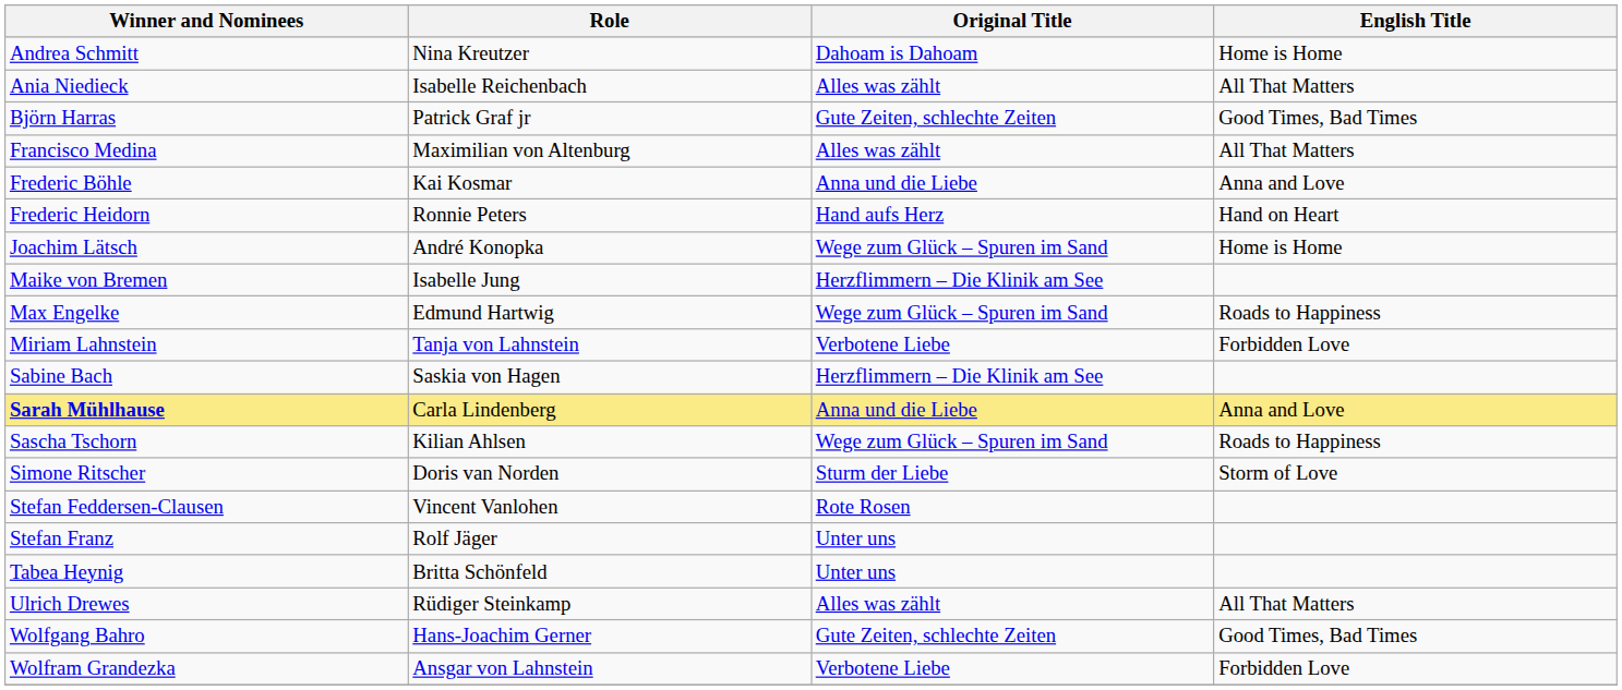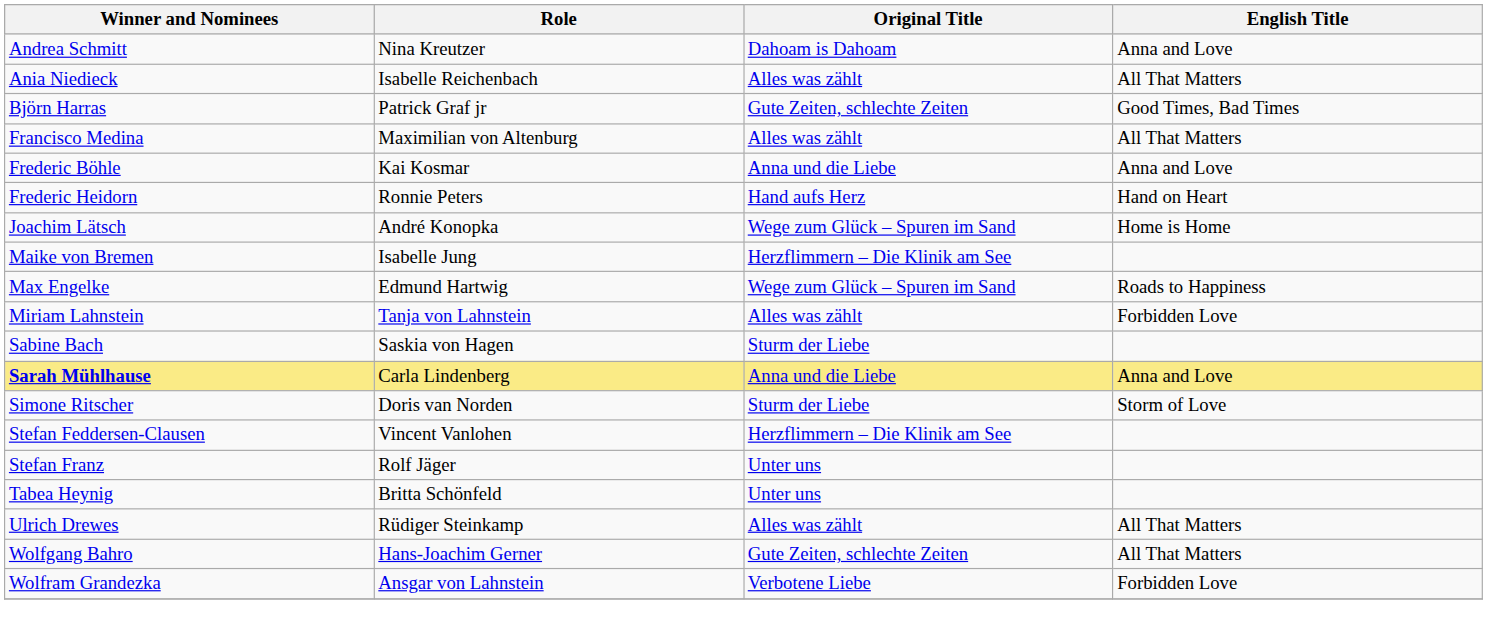Andrea Schmitt | English Title: Home is Home -> Anna and Love
Miriam Lahnstein | Original Title: Verbotene Liebe -> Alles was zählt
Sabine Bach | Original Title: Herzflimmern – Die Klinik am See -> Sturm der Liebe
- row: Sascha Tschorn | Kilian Ahlsen | Wege zum Glück – Spuren im Sand | Roads to Happiness
Stefan Feddersen-Clausen | Original Title: Rote Rosen -> Herzflimmern – Die Klinik am See
Wolfgang Bahro | English Title: Good Times, Bad Times -> All That Matters
